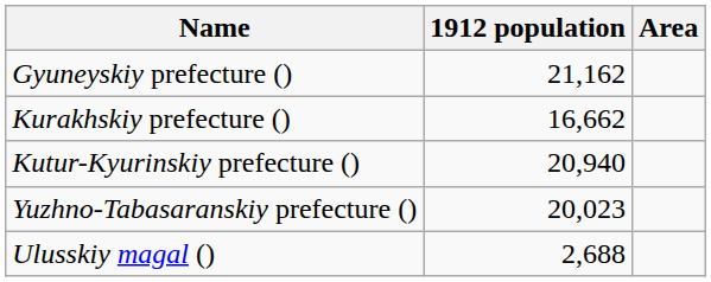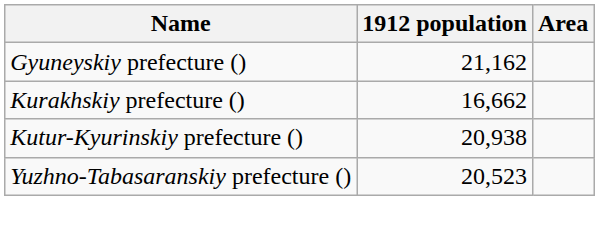Kutur-Kyurinskiy prefecture () | 1912 population: 20,940 -> 20,938
Yuzhno-Tabasaranskiy prefecture () | 1912 population: 20,023 -> 20,523
- row: Ulusskiy magal () | 2,688
